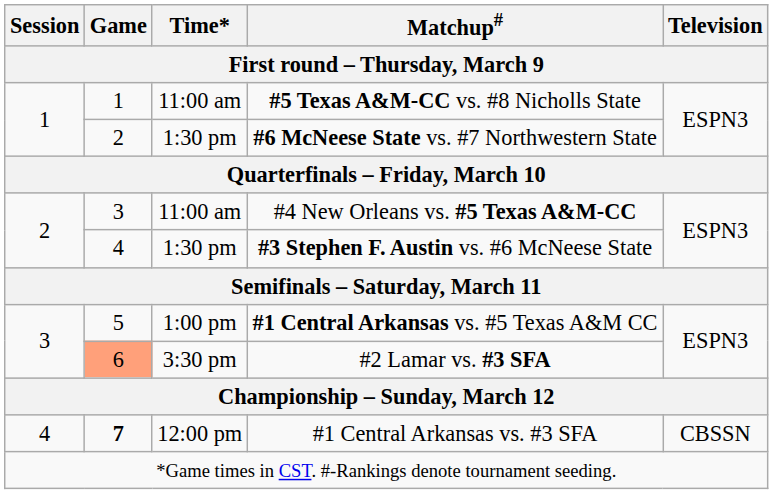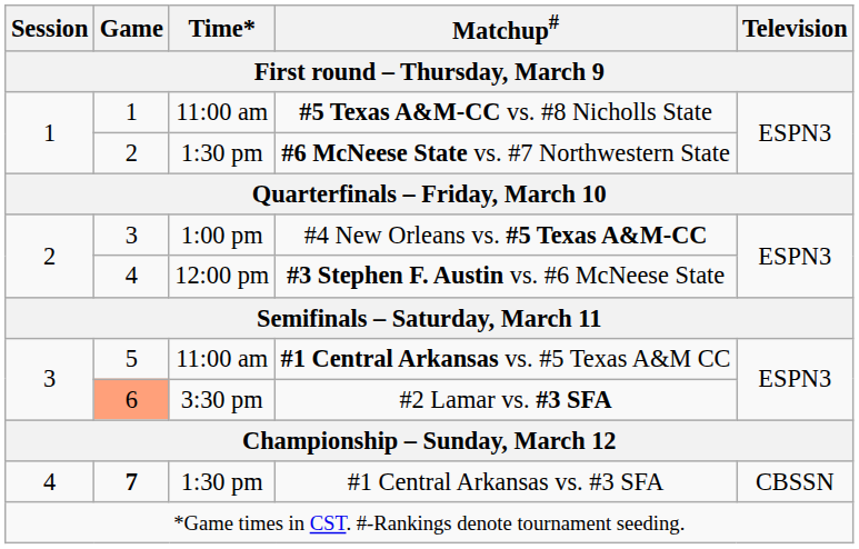#4 New Orleans vs. #5 Texas A&M-CC | Time* / First round – Thursday, March 9: 11:00 am -> 1:00 pm
#3 Stephen F. Austin vs. #6 McNeese State | Time* / First round – Thursday, March 9: 1:30 pm -> 12:00 pm
#1 Central Arkansas vs. #5 Texas A&M CC | Time* / First round – Thursday, March 9: 1:00 pm -> 11:00 am
#1 Central Arkansas vs. #3 SFA | Time* / First round – Thursday, March 9: 12:00 pm -> 1:30 pm
